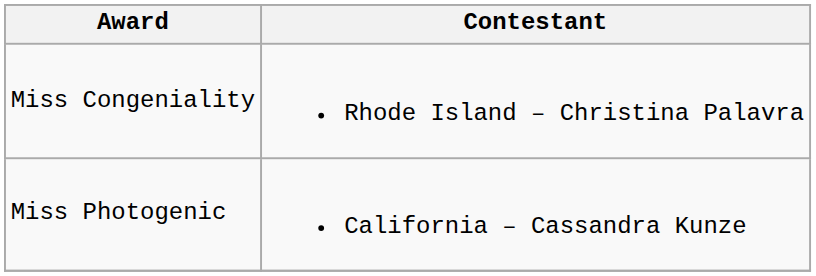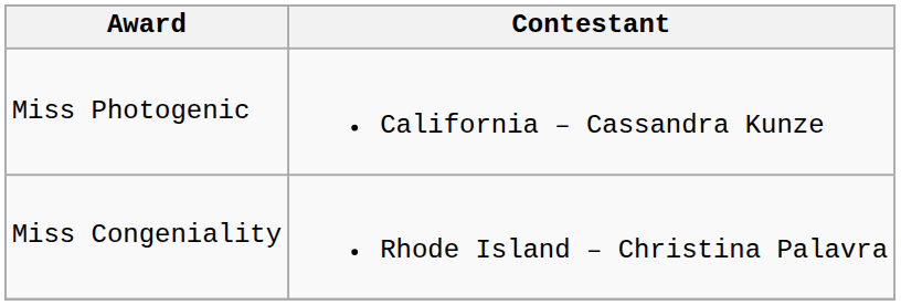rows swapped: Miss Congeniality <-> Miss Photogenic
